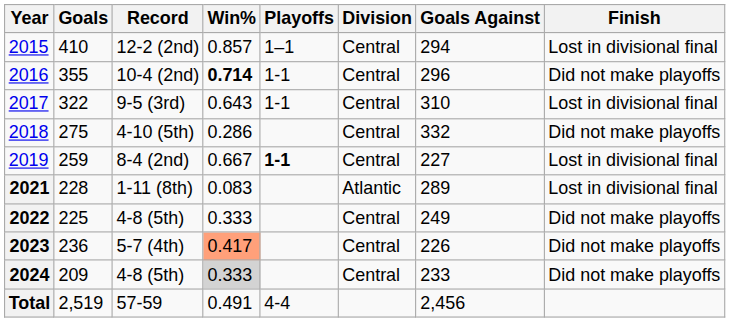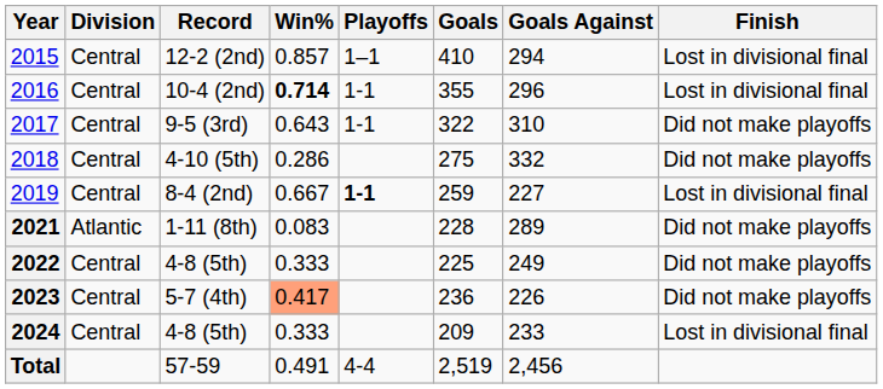columns swapped: Division <-> Goals
10-4 (2nd) | Finish: Did not make playoffs -> Lost in divisional final
9-5 (3rd) | Finish: Lost in divisional final -> Did not make playoffs
1-11 (8th) | Finish: Lost in divisional final -> Did not make playoffs
2024 / 4-8 (5th) | Win%: lightgrey background -> no background
2024 / 4-8 (5th) | Finish: Did not make playoffs -> Lost in divisional final
